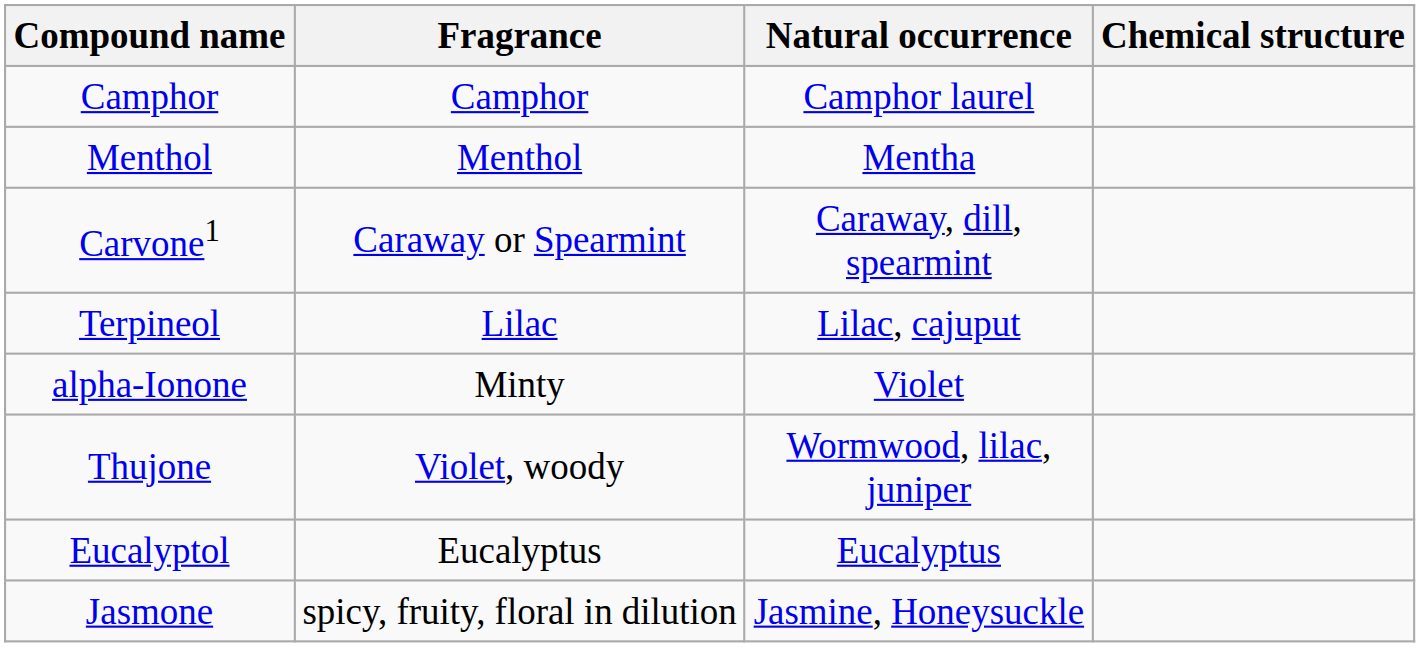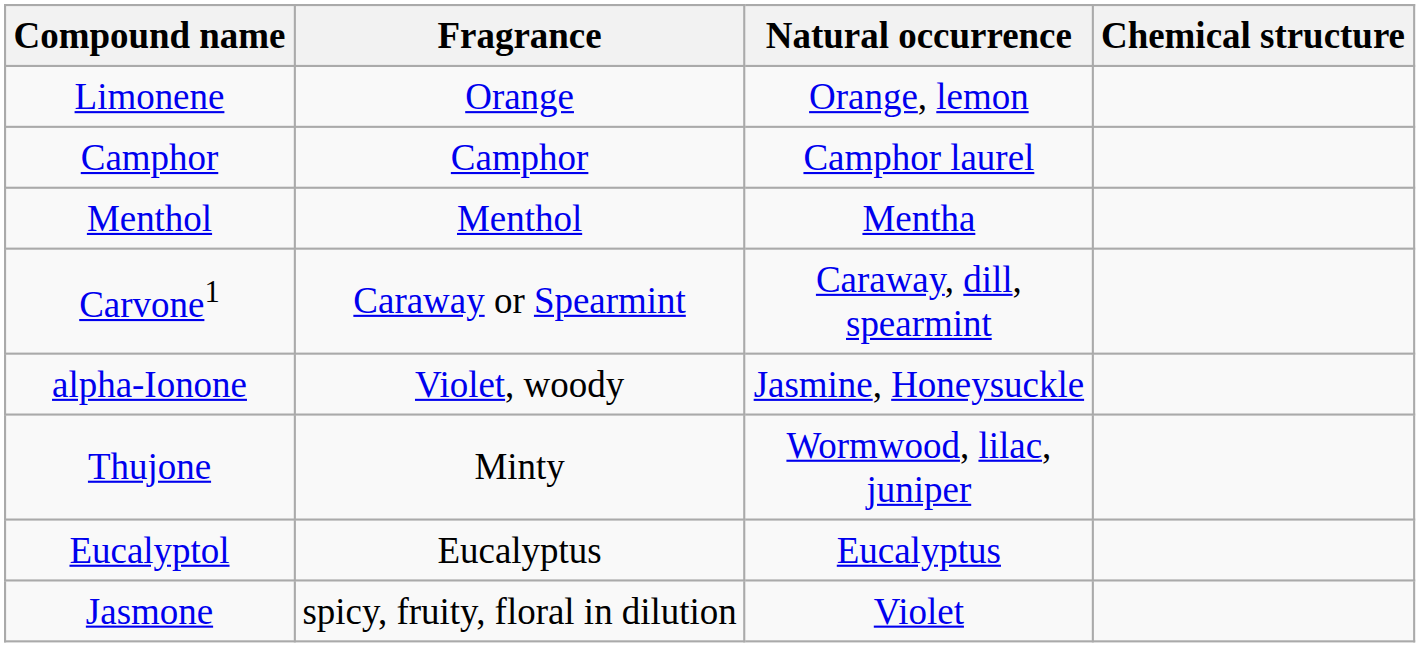+ row: Limonene | Orange | Orange, lemon
- row: Terpineol | Lilac | Lilac, cajuput
alpha-Ionone | Fragrance: Minty -> Violet, woody
alpha-Ionone | Natural occurrence: Violet -> Jasmine, Honeysuckle
Thujone | Fragrance: Violet, woody -> Minty
Jasmone | Natural occurrence: Jasmine, Honeysuckle -> Violet
